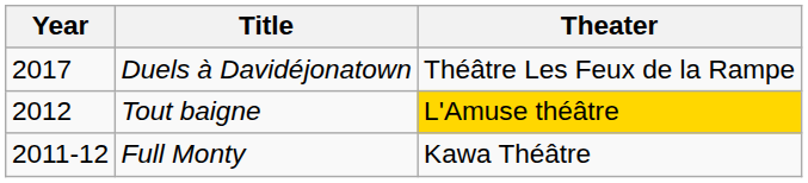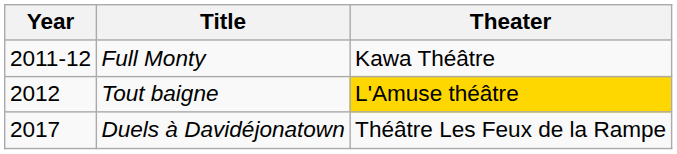rows swapped: Full Monty <-> Duels à Davidéjonatown
